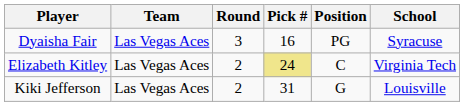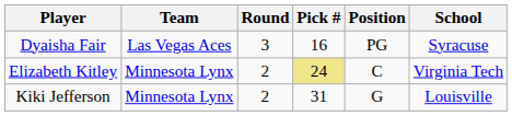Elizabeth Kitley | Team: Las Vegas Aces -> Minnesota Lynx
Kiki Jefferson | Team: Las Vegas Aces -> Minnesota Lynx
